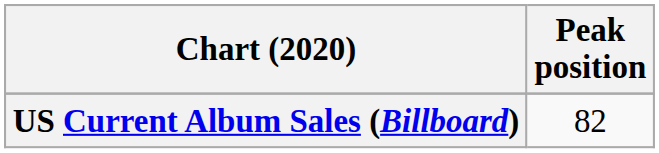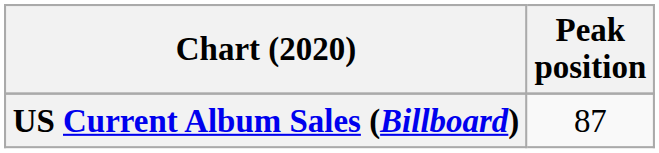US Current Album Sales (Billboard) | Peak position: 82 -> 87
